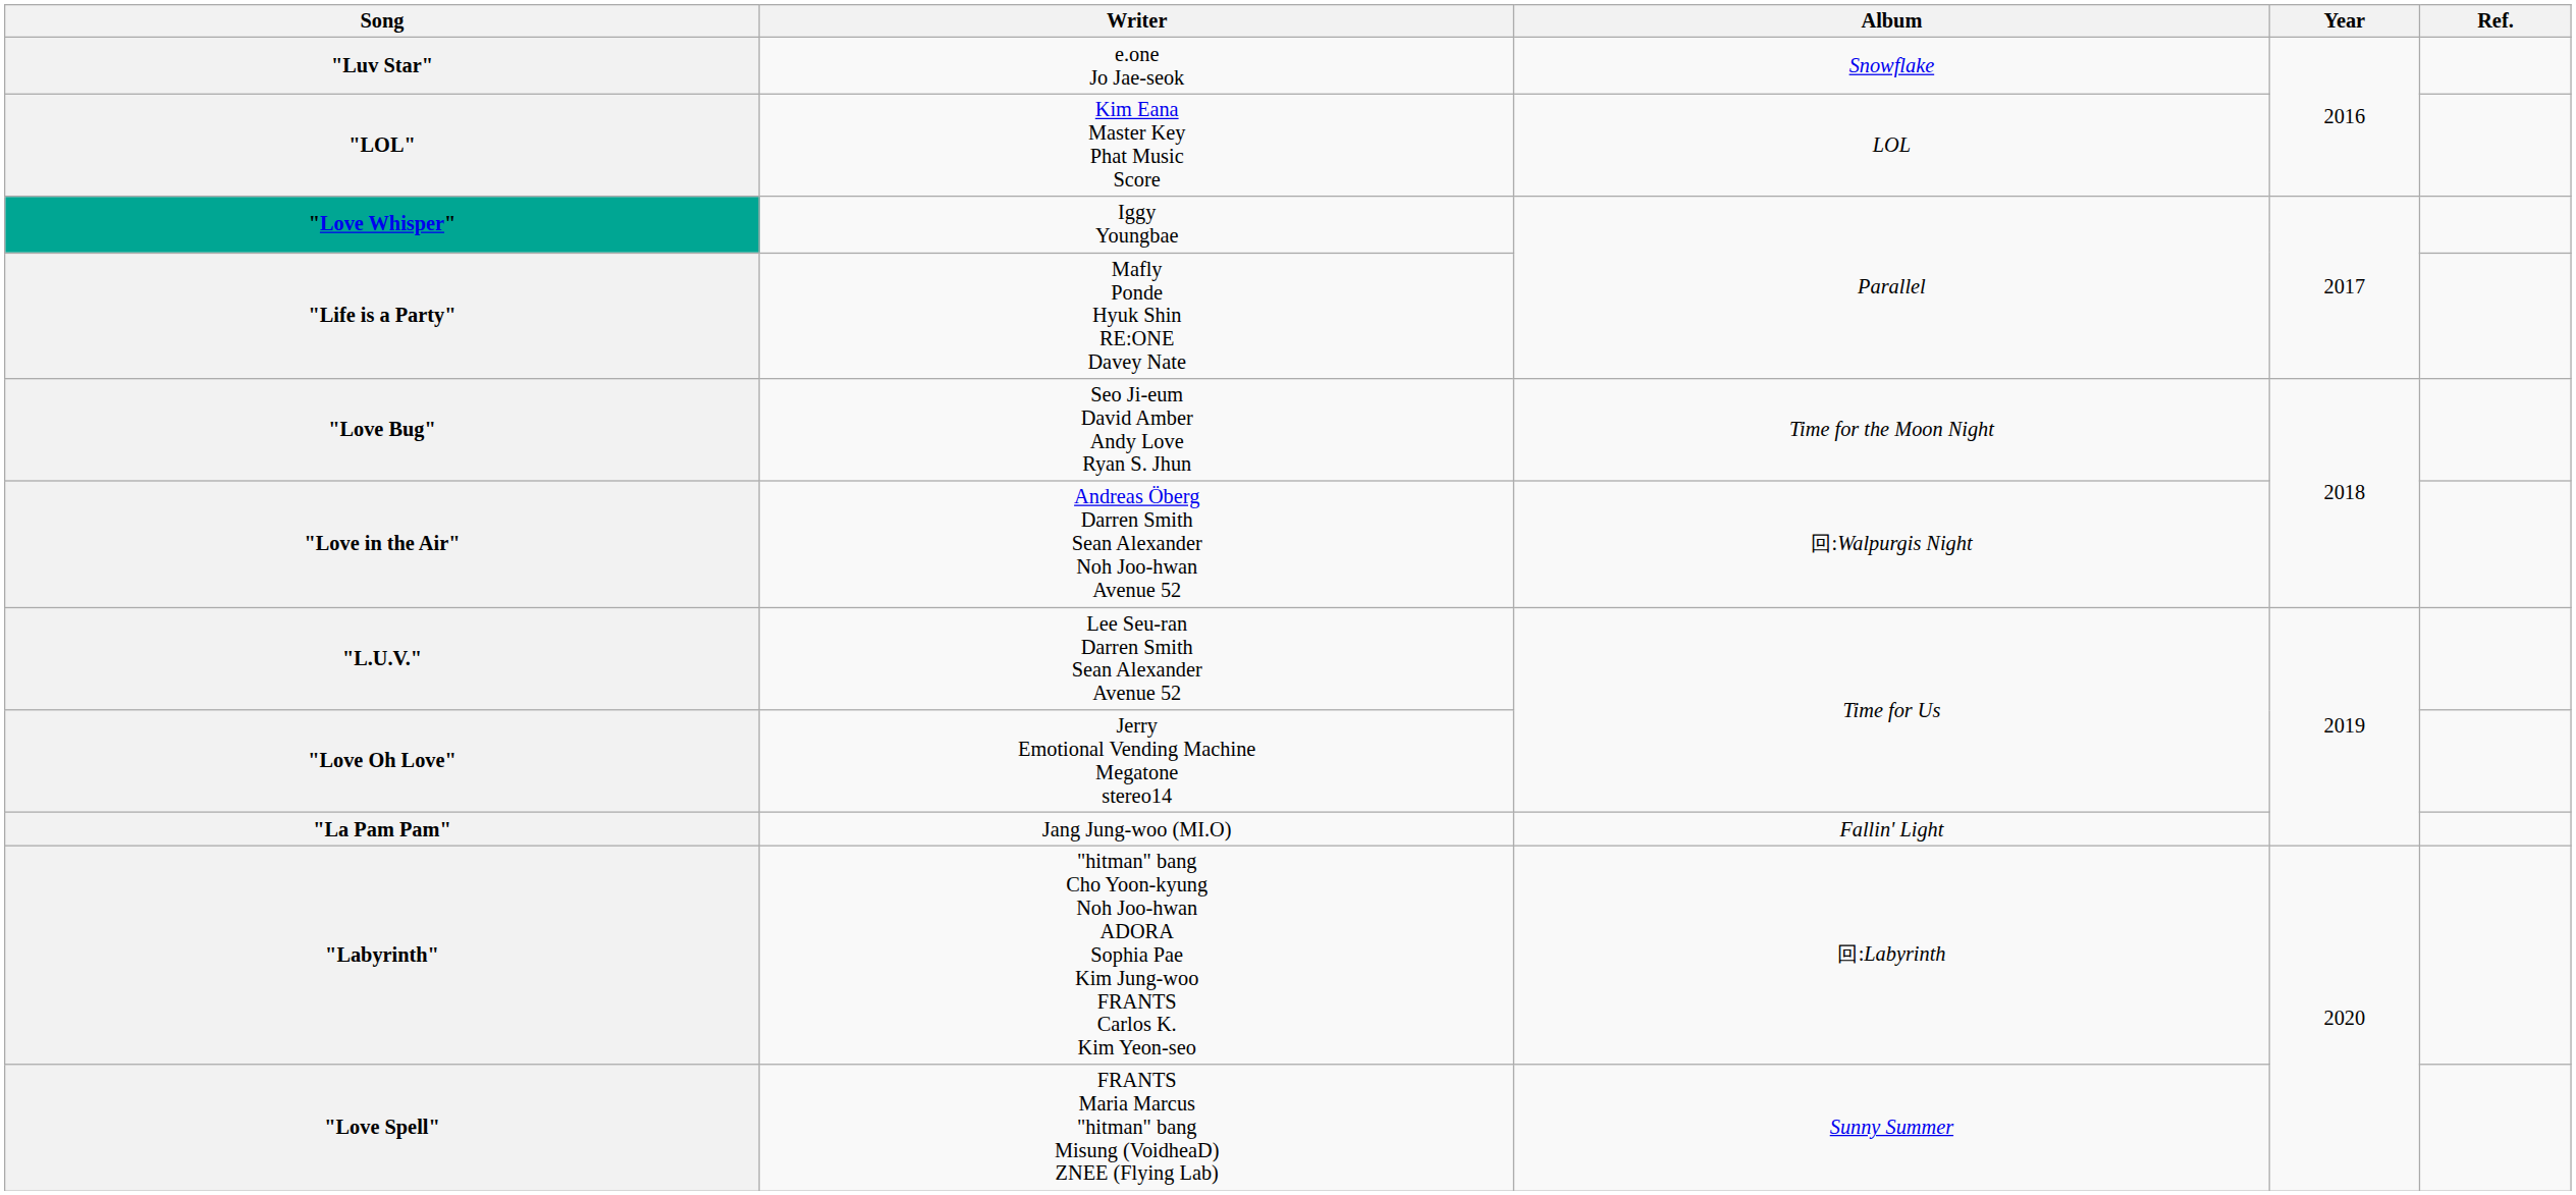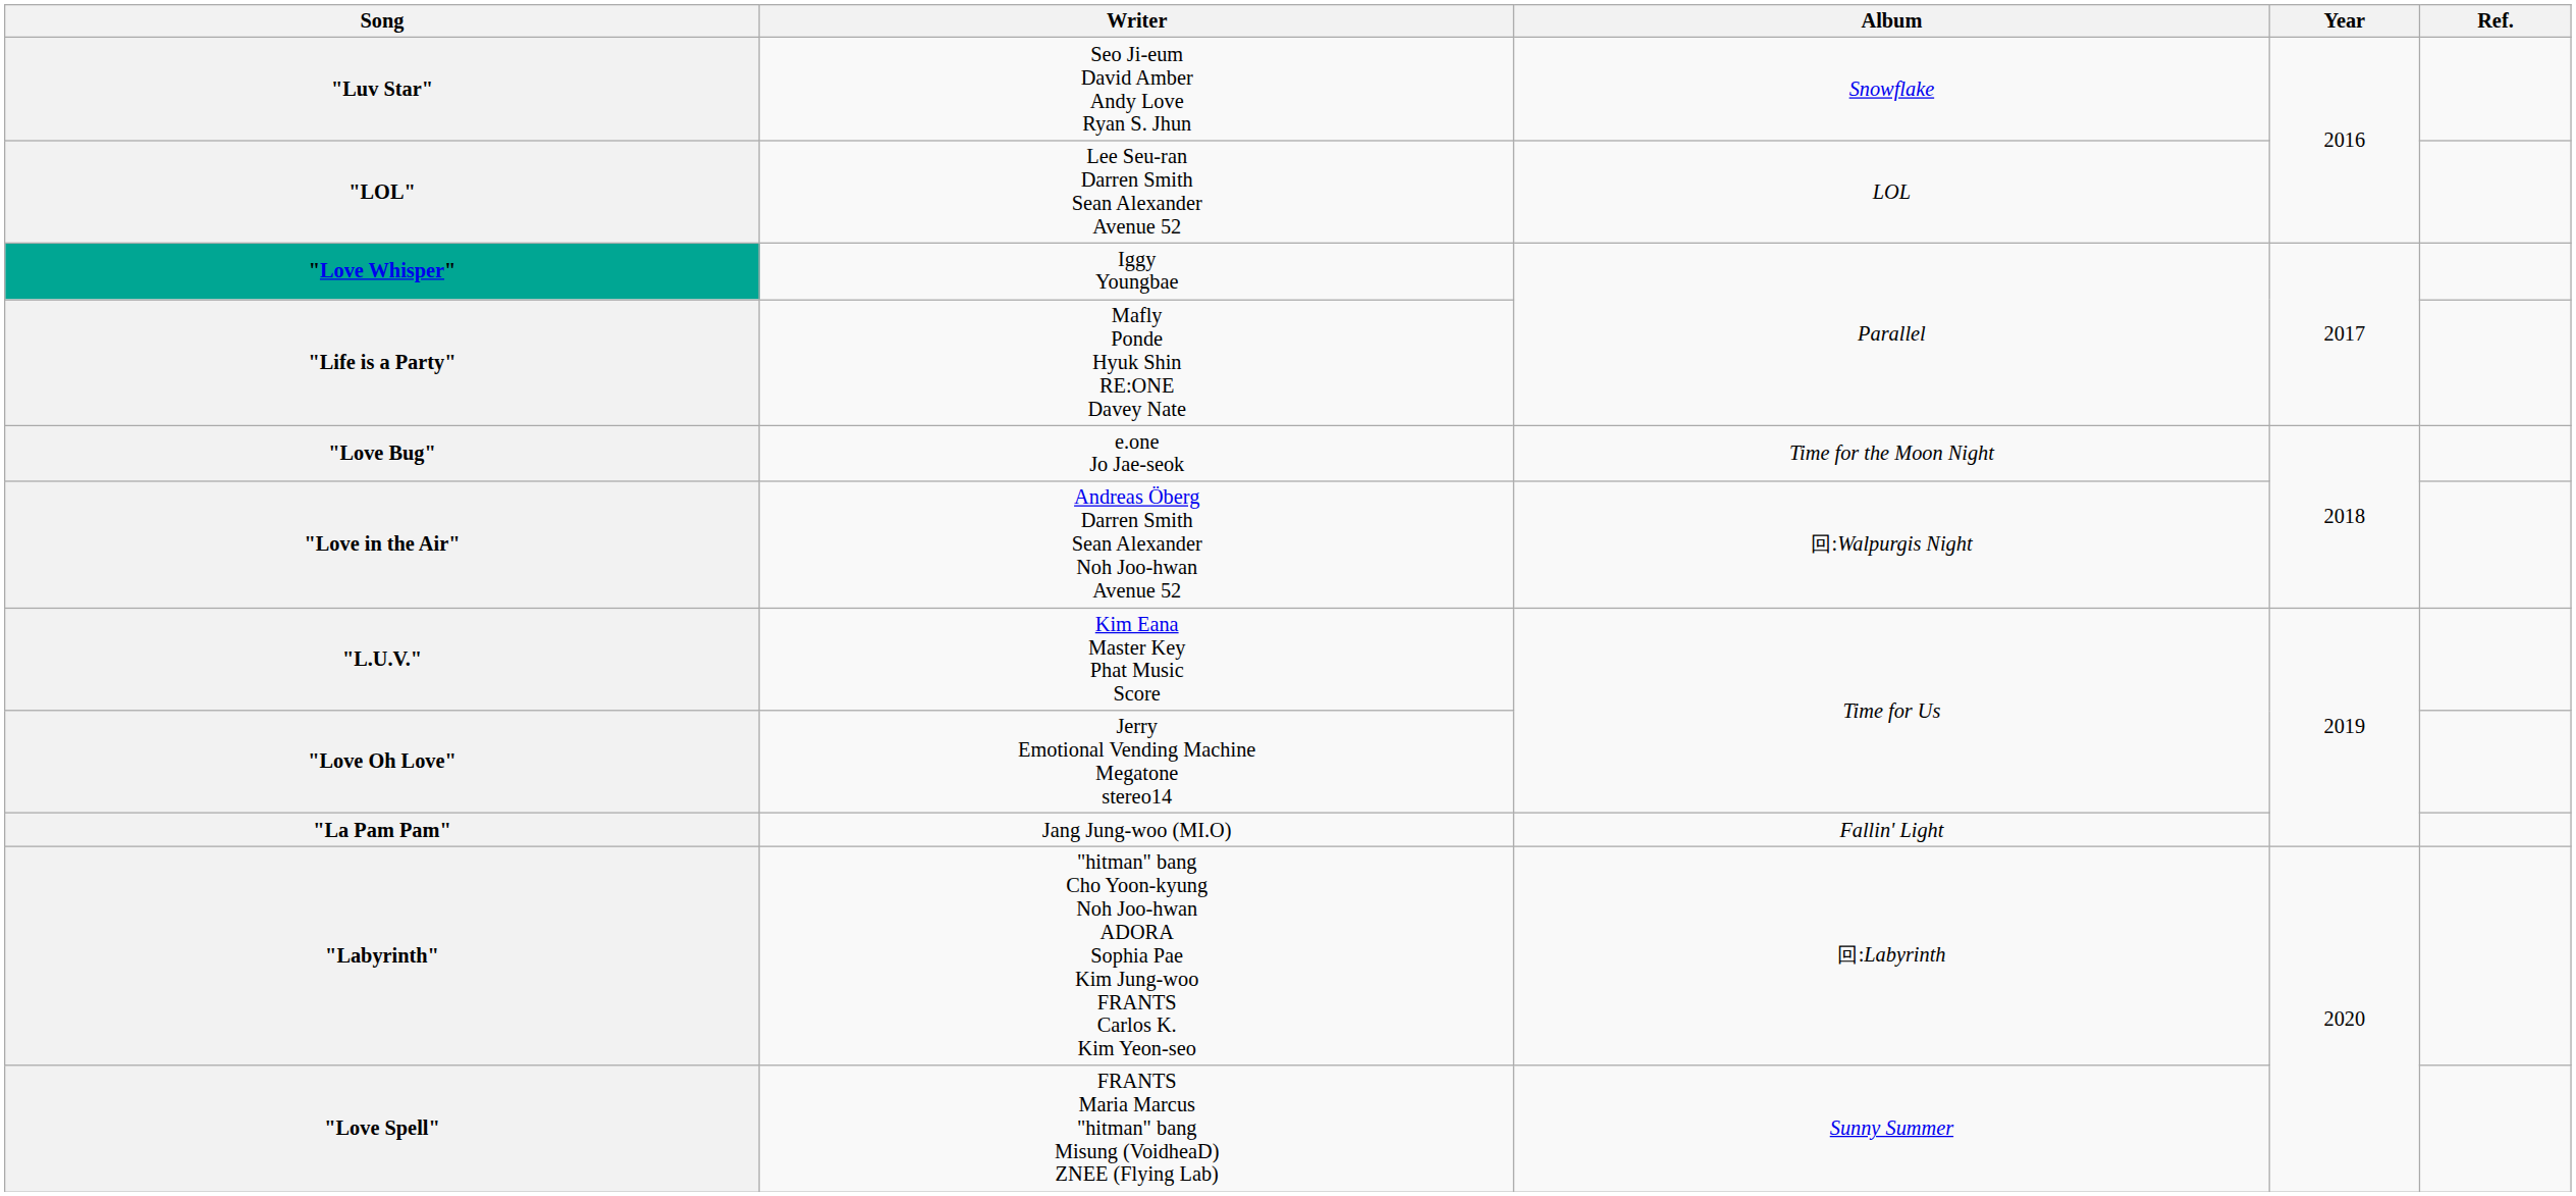"Luv Star" | Writer: e.one Jo Jae-seok -> Seo Ji-eum David Amber Andy Love Ryan S. Jhun
"LOL" | Writer: Kim Eana Master Key Phat Music Score -> Lee Seu-ran Darren Smith Sean Alexander Avenue 52
"Love Bug" | Writer: Seo Ji-eum David Amber Andy Love Ryan S. Jhun -> e.one Jo Jae-seok
"L.U.V." | Writer: Lee Seu-ran Darren Smith Sean Alexander Avenue 52 -> Kim Eana Master Key Phat Music Score
